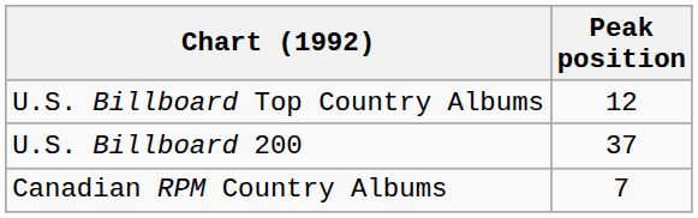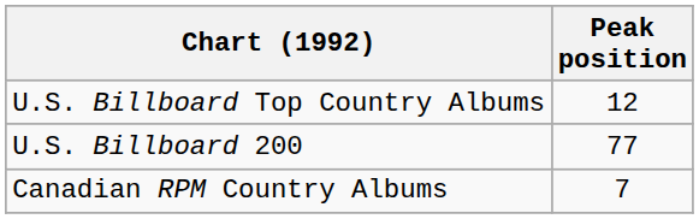U.S. Billboard 200 | Peak position: 37 -> 77
